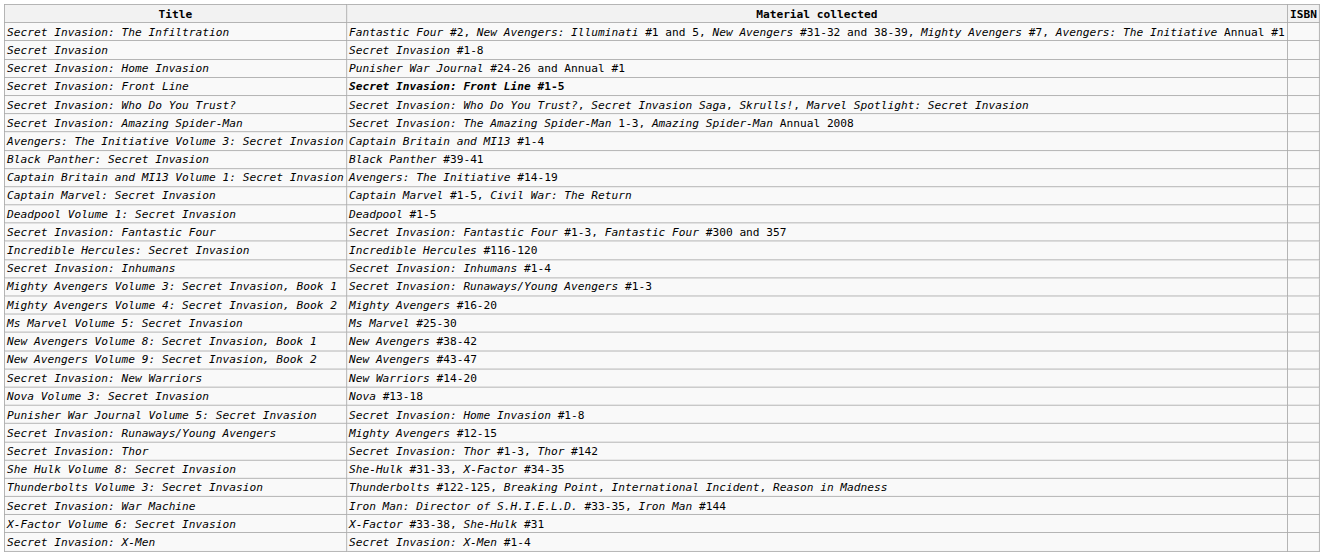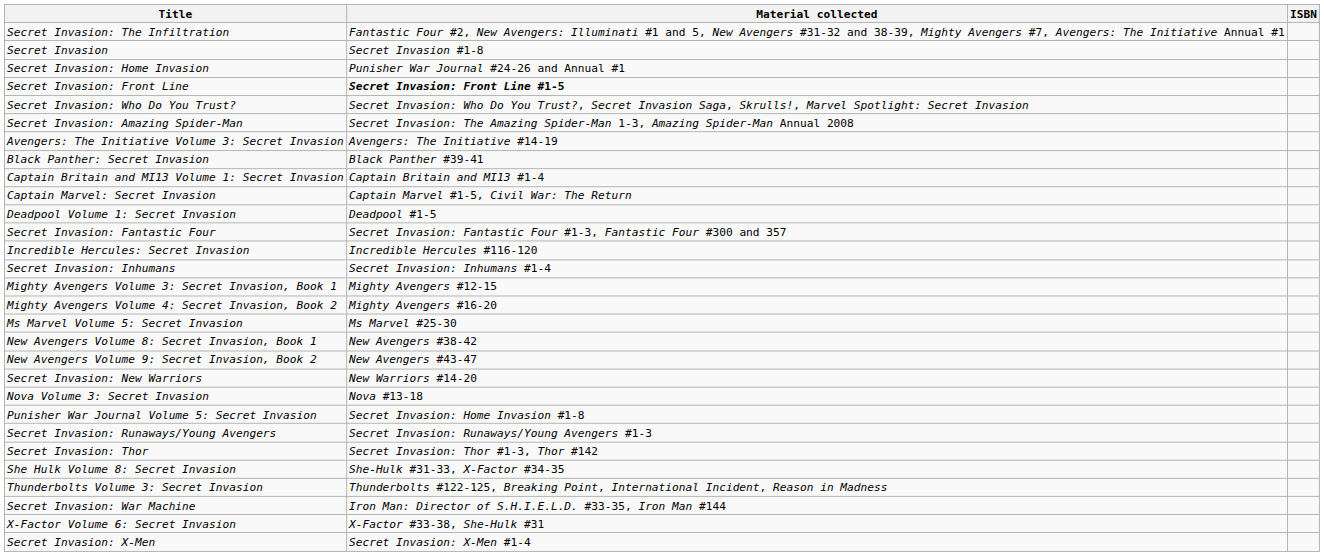Avengers: The Initiative Volume 3: Secret Invasion | Material collected: Captain Britain and MI13 #1-4 -> Avengers: The Initiative #14-19
Captain Britain and MI13 Volume 1: Secret Invasion | Material collected: Avengers: The Initiative #14-19 -> Captain Britain and MI13 #1-4
Mighty Avengers Volume 3: Secret Invasion, Book 1 | Material collected: Secret Invasion: Runaways/Young Avengers #1-3 -> Mighty Avengers #12-15
Secret Invasion: Runaways/Young Avengers | Material collected: Mighty Avengers #12-15 -> Secret Invasion: Runaways/Young Avengers #1-3
